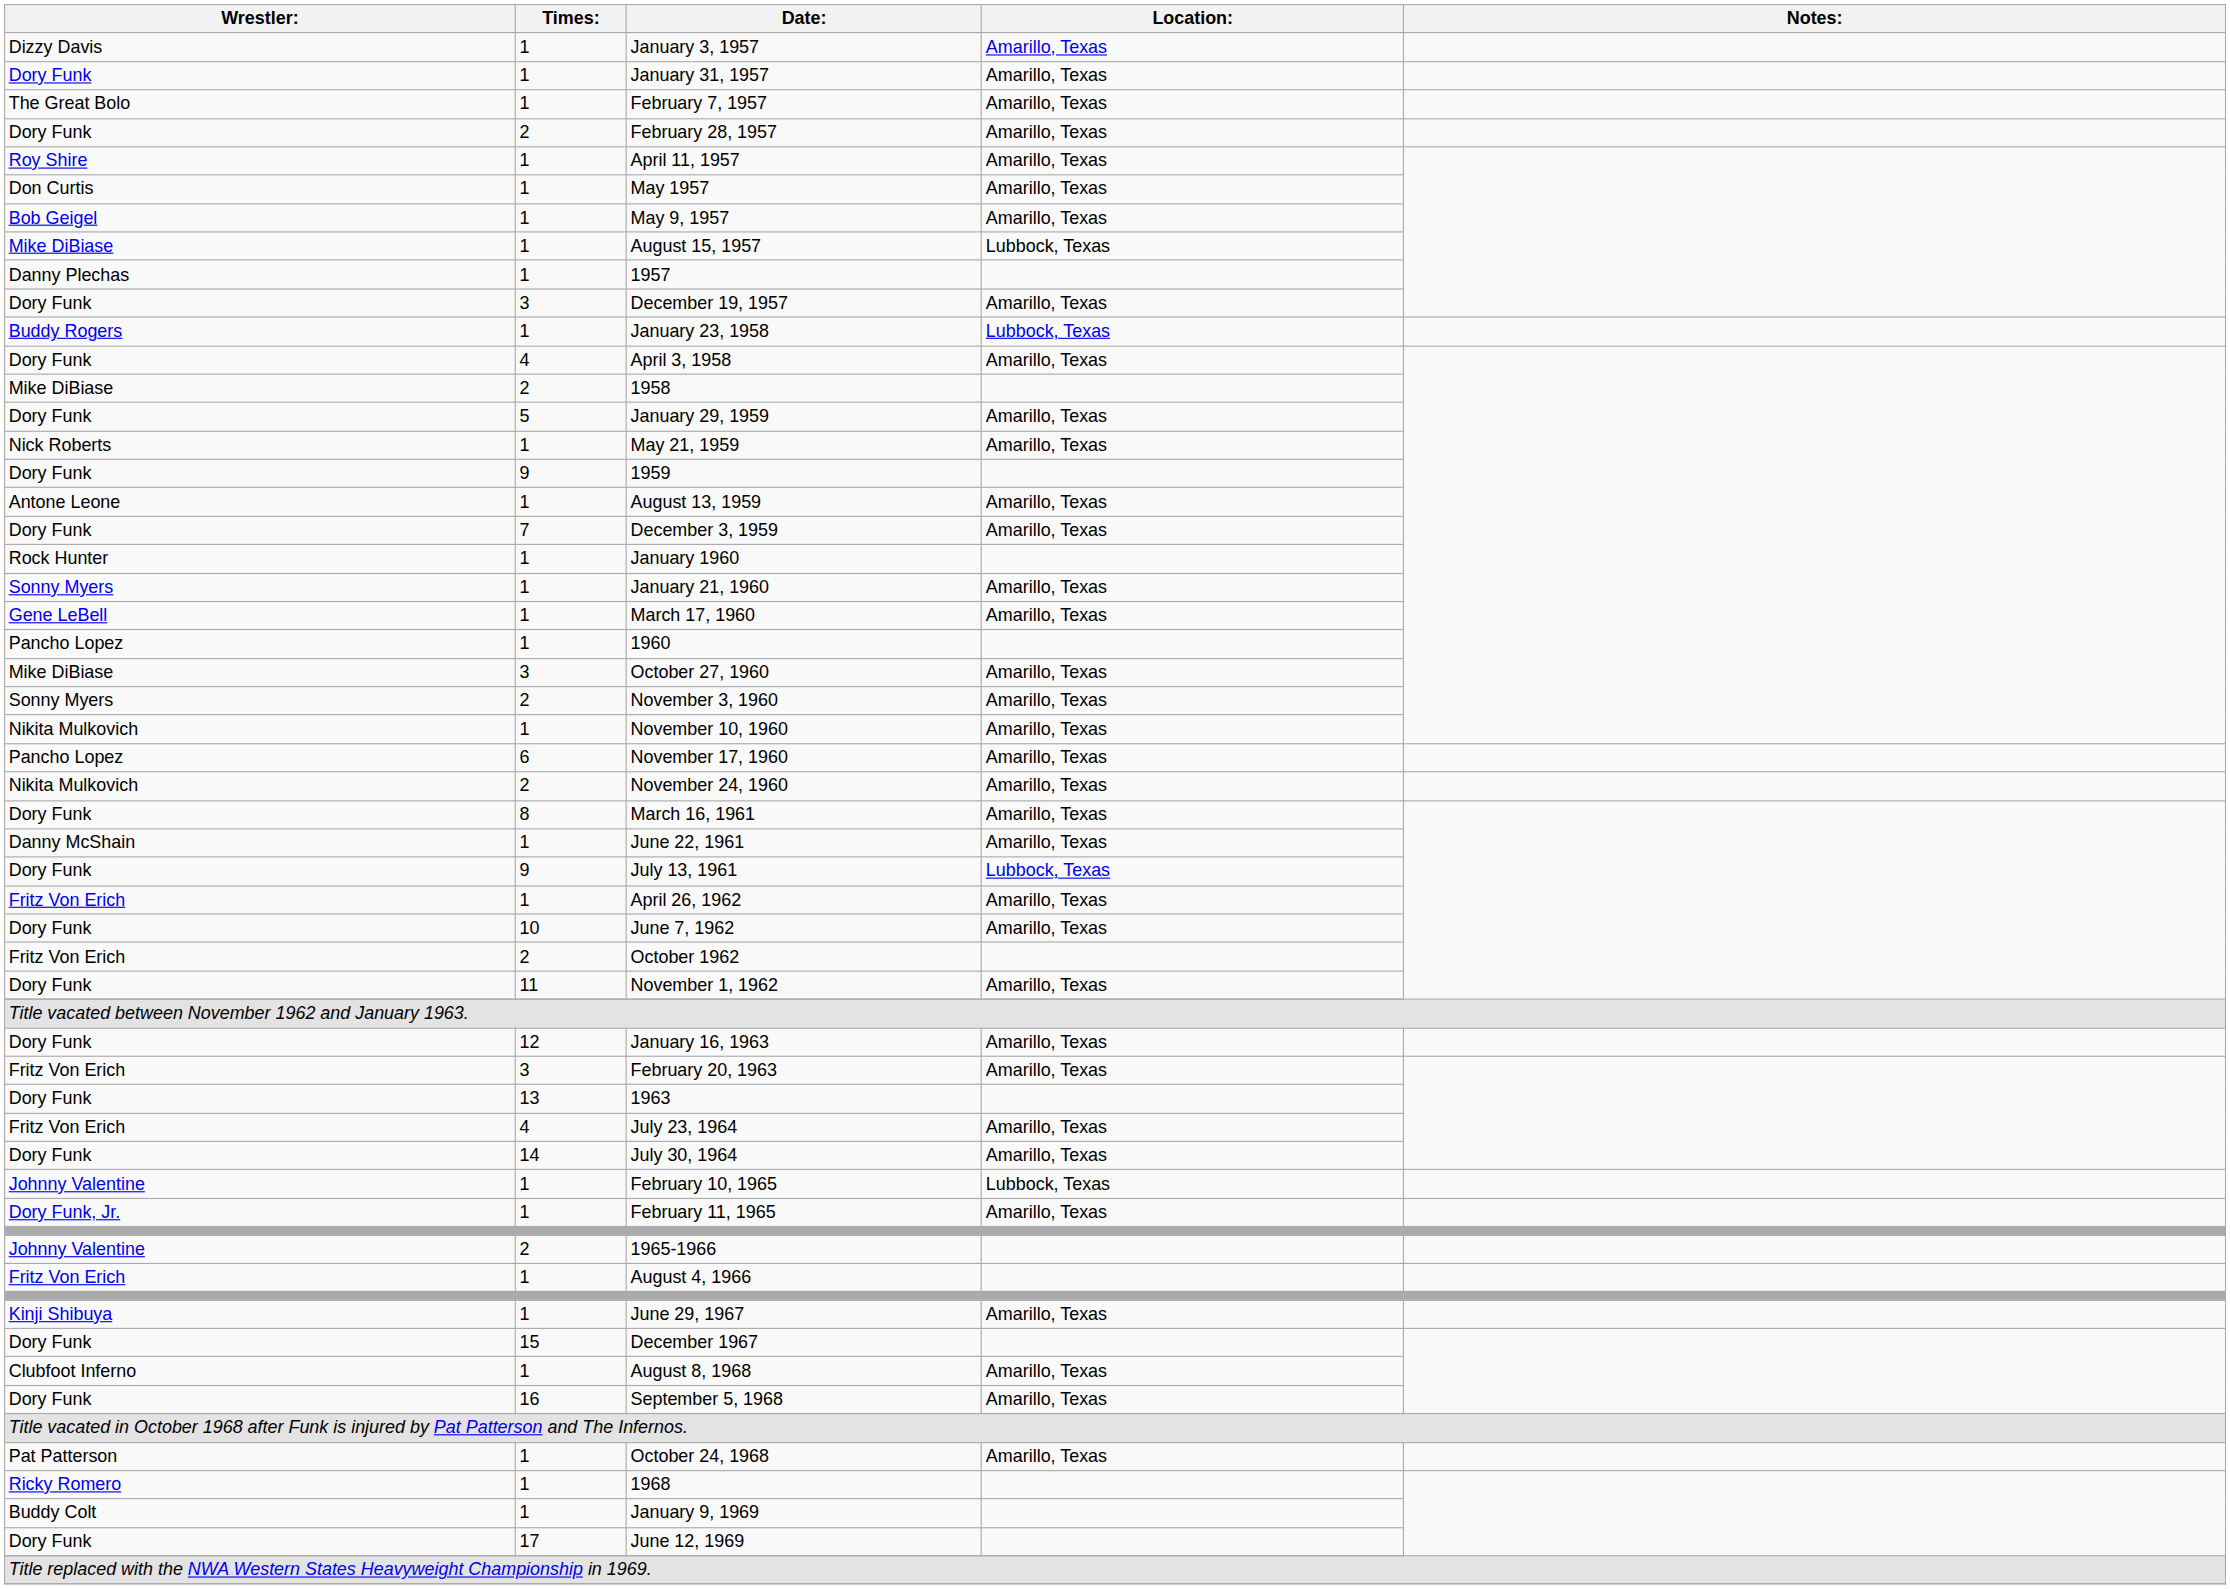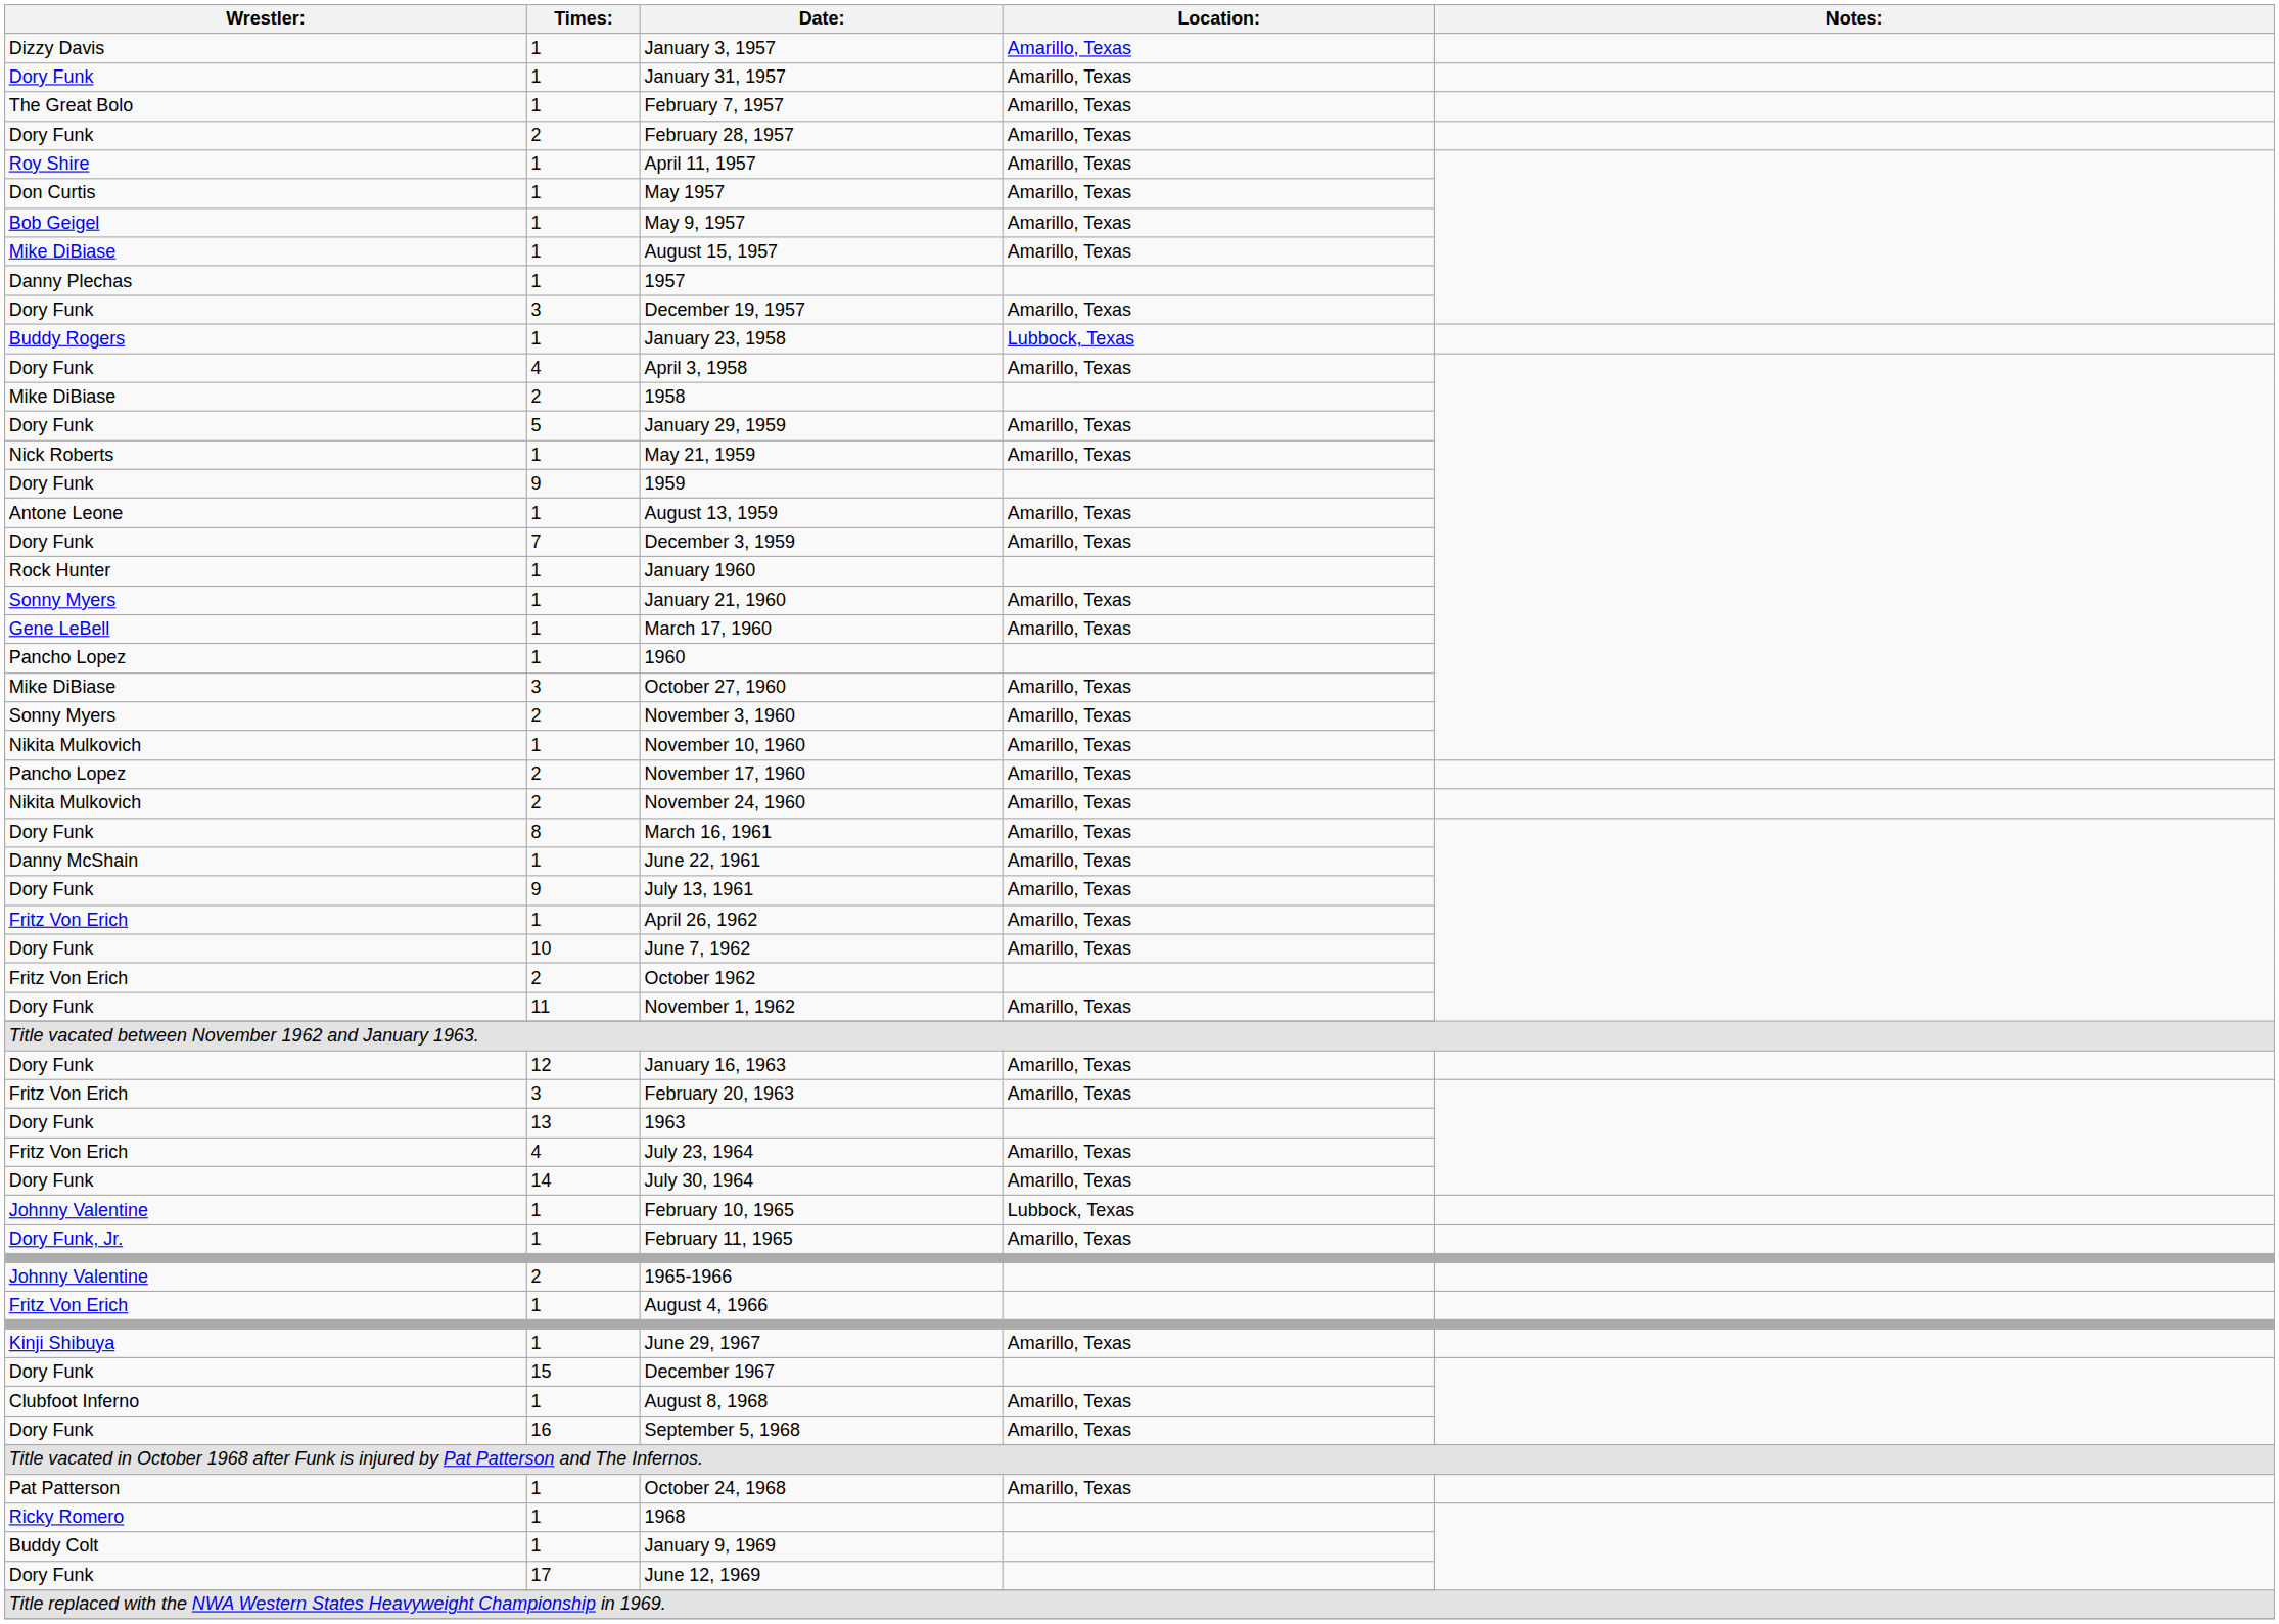August 15, 1957 | Location:: Lubbock, Texas -> Amarillo, Texas
November 17, 1960 | Times:: 6 -> 2
July 13, 1961 | Location:: Lubbock, Texas -> Amarillo, Texas
